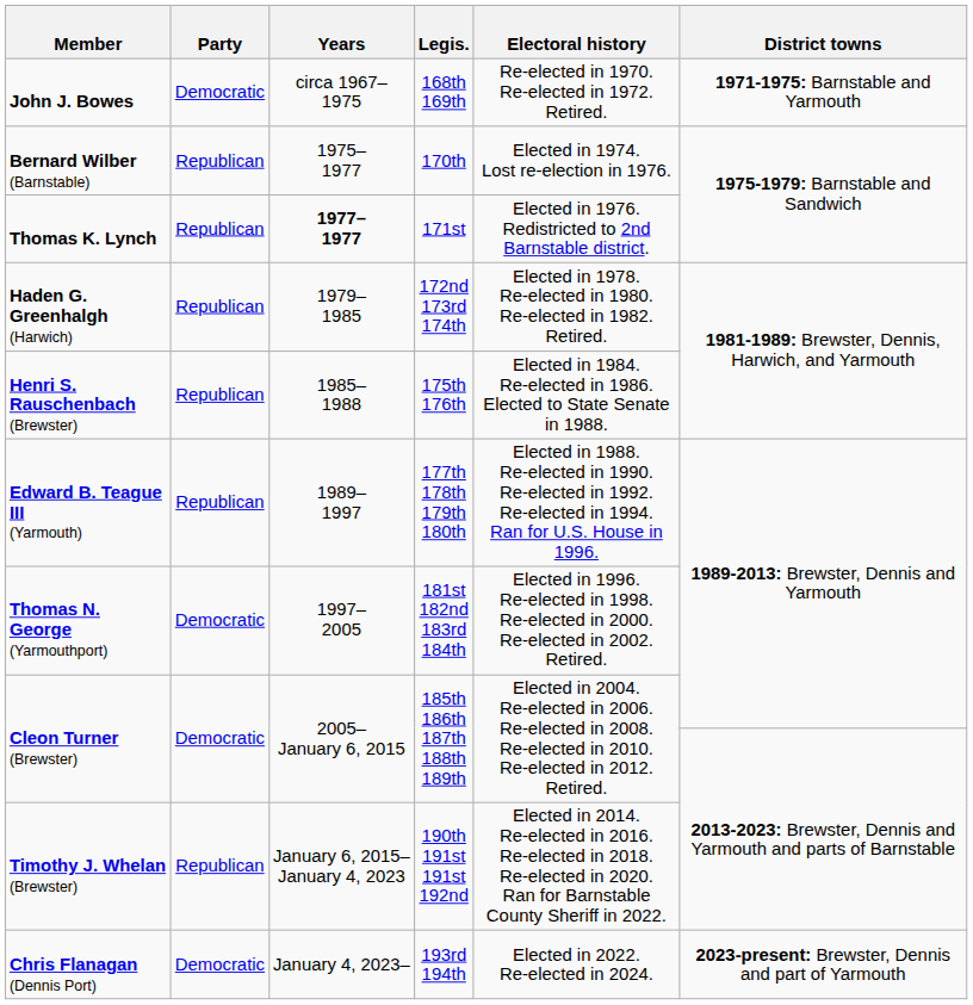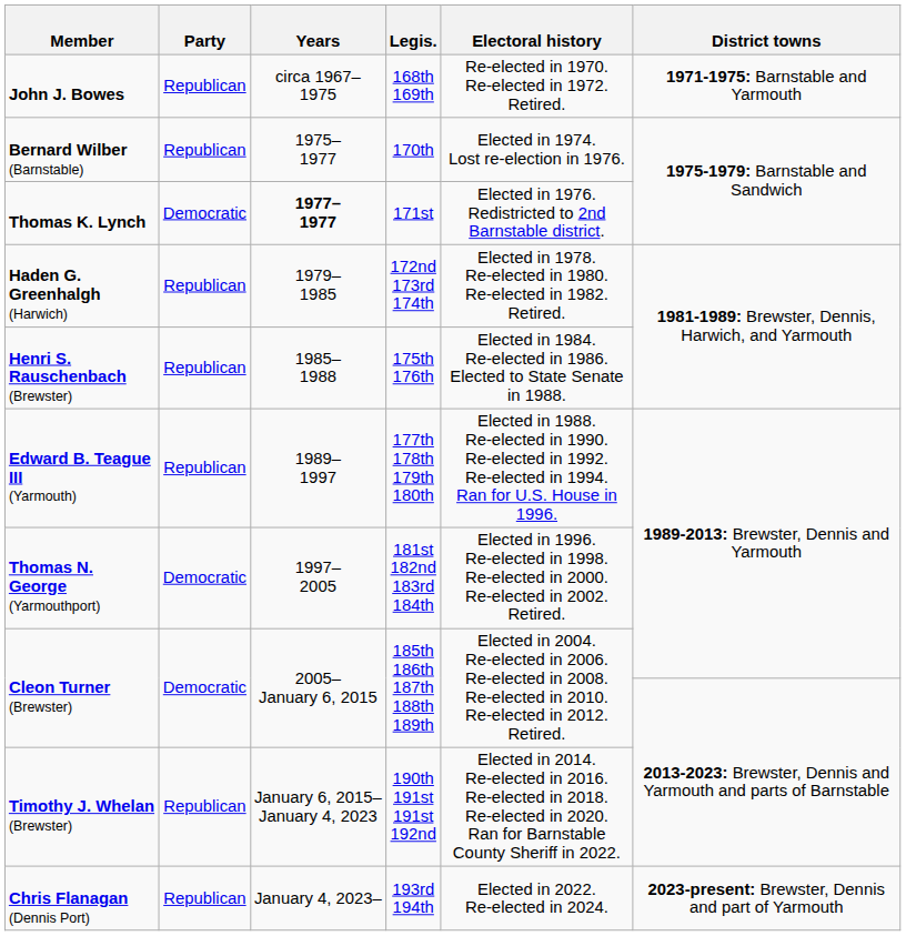John J. Bowes | Party: Democratic -> Republican
Thomas K. Lynch | Party: Republican -> Democratic
Chris Flanagan (Dennis Port) | Party: Democratic -> Republican
